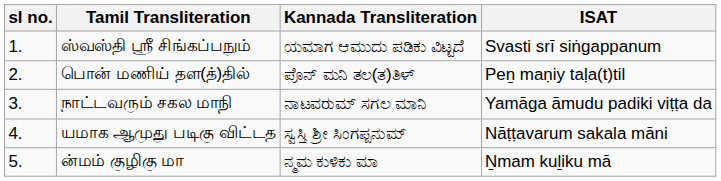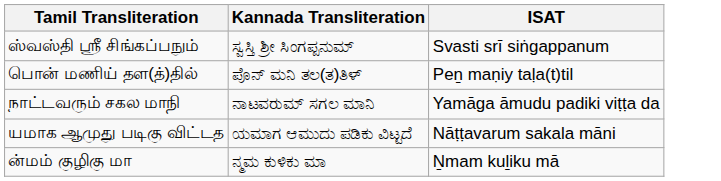- column: sl no. | 1. | 2. | 3. | 4. | 5.
ஸ்வஸ்தி ஸ்ரீ சிங்கப்பநும் | Kannada Transliteration: ಯಮಾಗ ಆಮುದು ಪಡಿಕು ವಿಟ್ಟದೆ -> ಸ್ವಸ್ತಿ ಶ್ರೀ ಸಿಂಗಪ್ಪನುಮ್
யமாக ஆமுது படிகு விட்டத | Kannada Transliteration: ಸ್ವಸ್ತಿ ಶ್ರೀ ಸಿಂಗಪ್ಪನುಮ್ -> ಯಮಾಗ ಆಮುದು ಪಡಿಕು ವಿಟ್ಟದೆ
